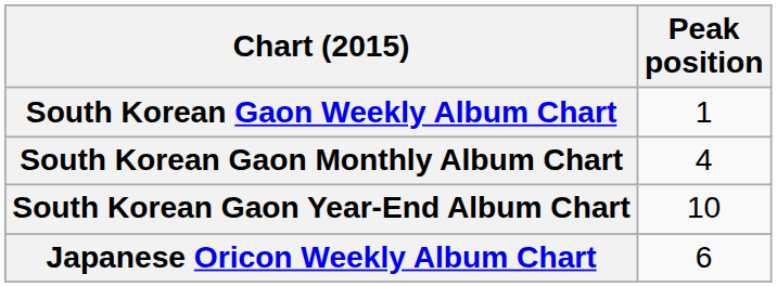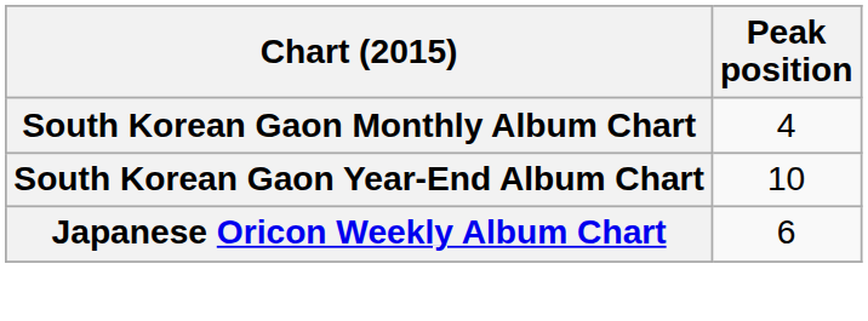- row: South Korean Gaon Weekly Album Chart | 1
